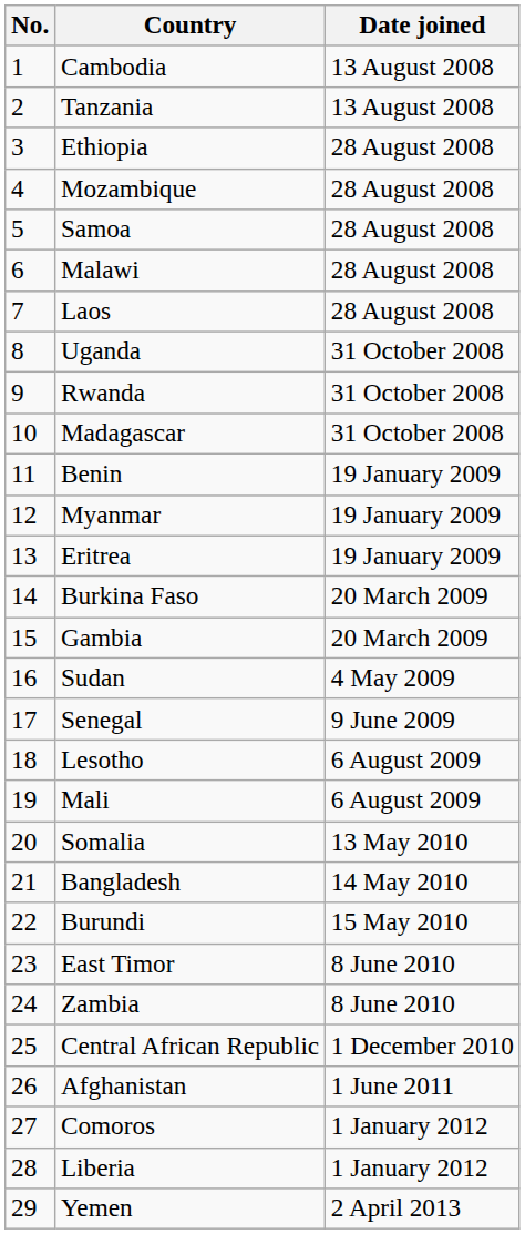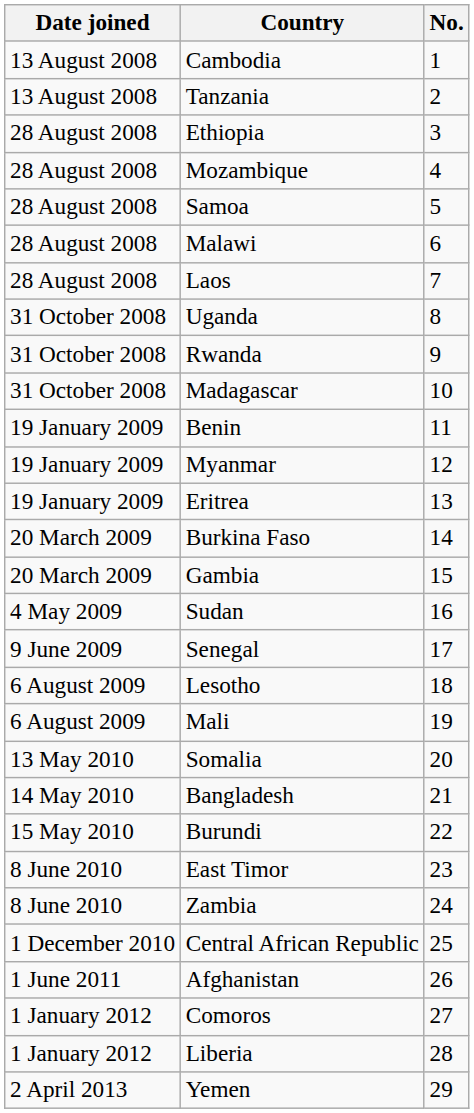columns swapped: No. <-> Date joined
